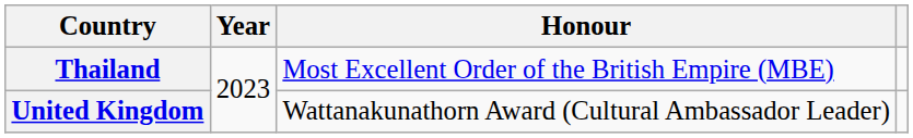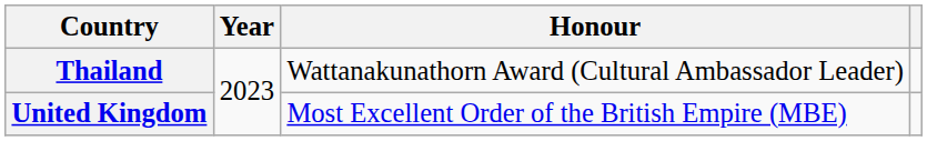Thailand | Honour: Most Excellent Order of the British Empire (MBE) -> Wattanakunathorn Award (Cultural Ambassador Leader)
United Kingdom | Honour: Wattanakunathorn Award (Cultural Ambassador Leader) -> Most Excellent Order of the British Empire (MBE)
